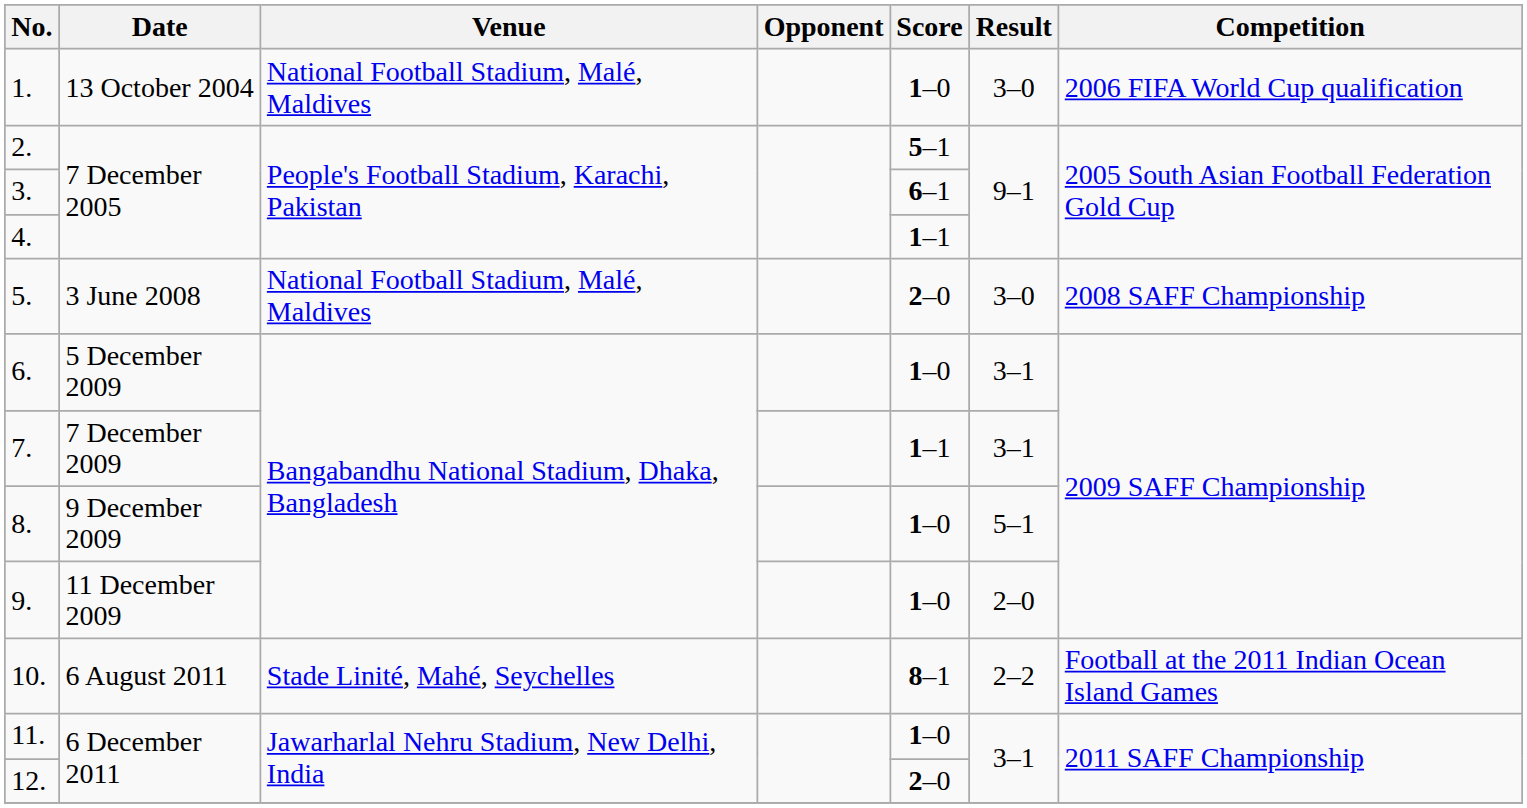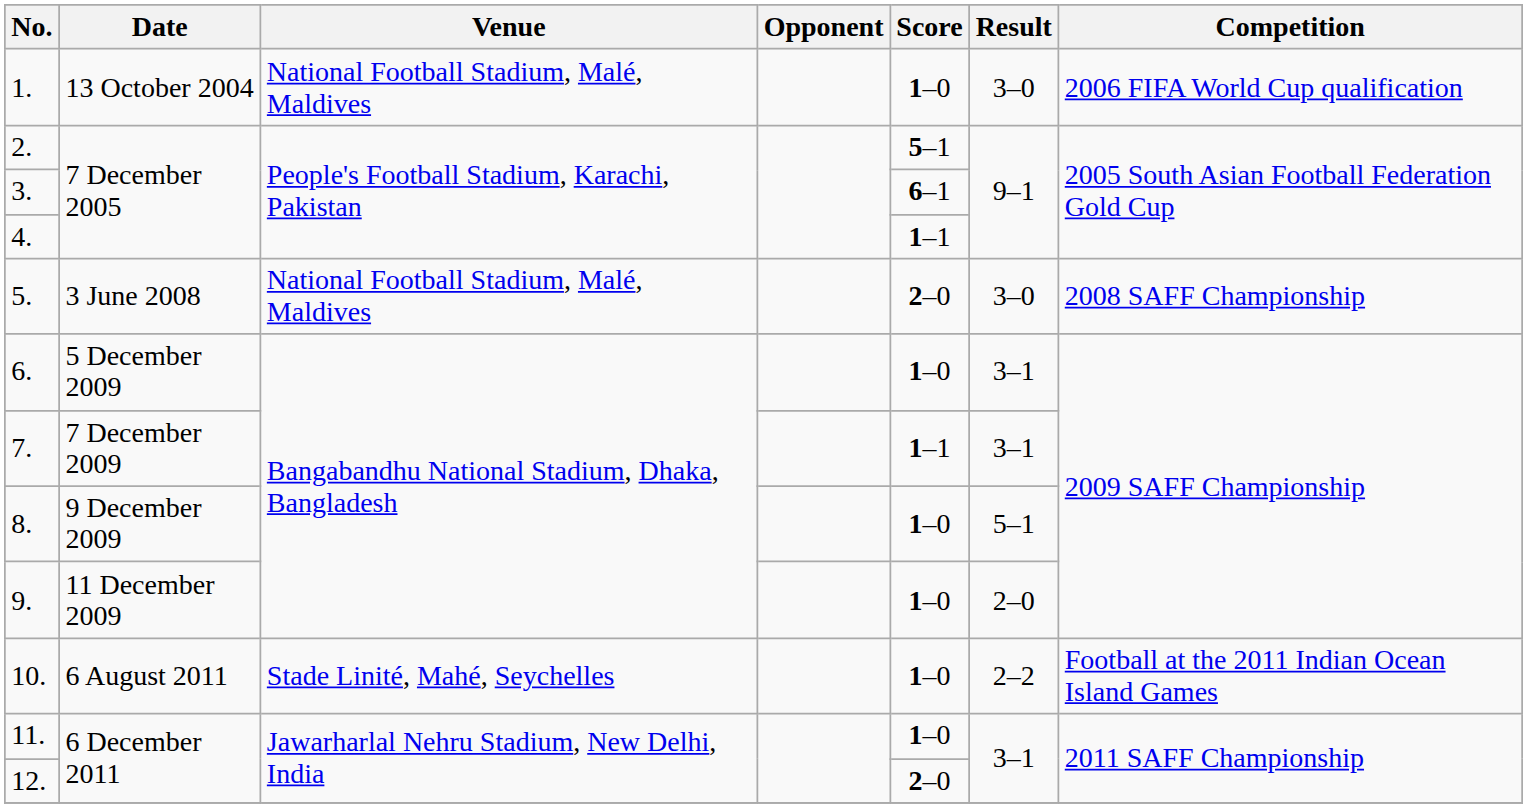10. | Score: 8–1 -> 1–0
